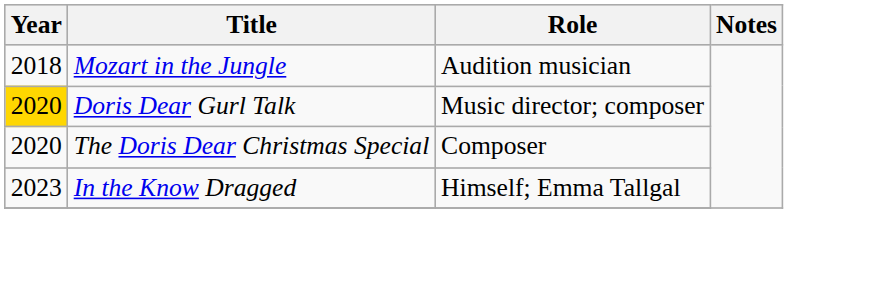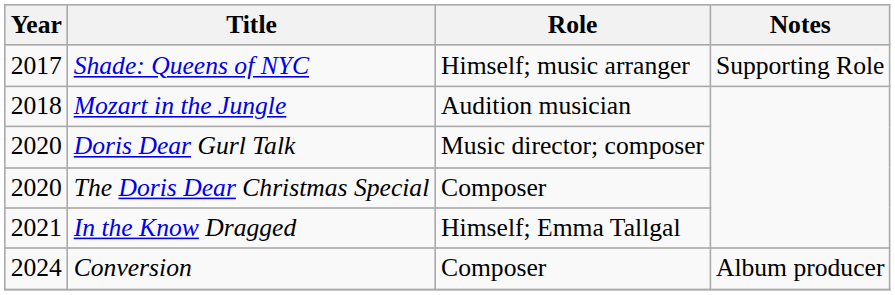+ row: 2017 | Shade: Queens of NYC | Himself; music arranger | Supporting Role
Doris Dear Gurl Talk | Year: gold background -> no background
In the Know Dragged | Year: 2023 -> 2021
+ row: 2024 | Conversion | Composer | Album producer
